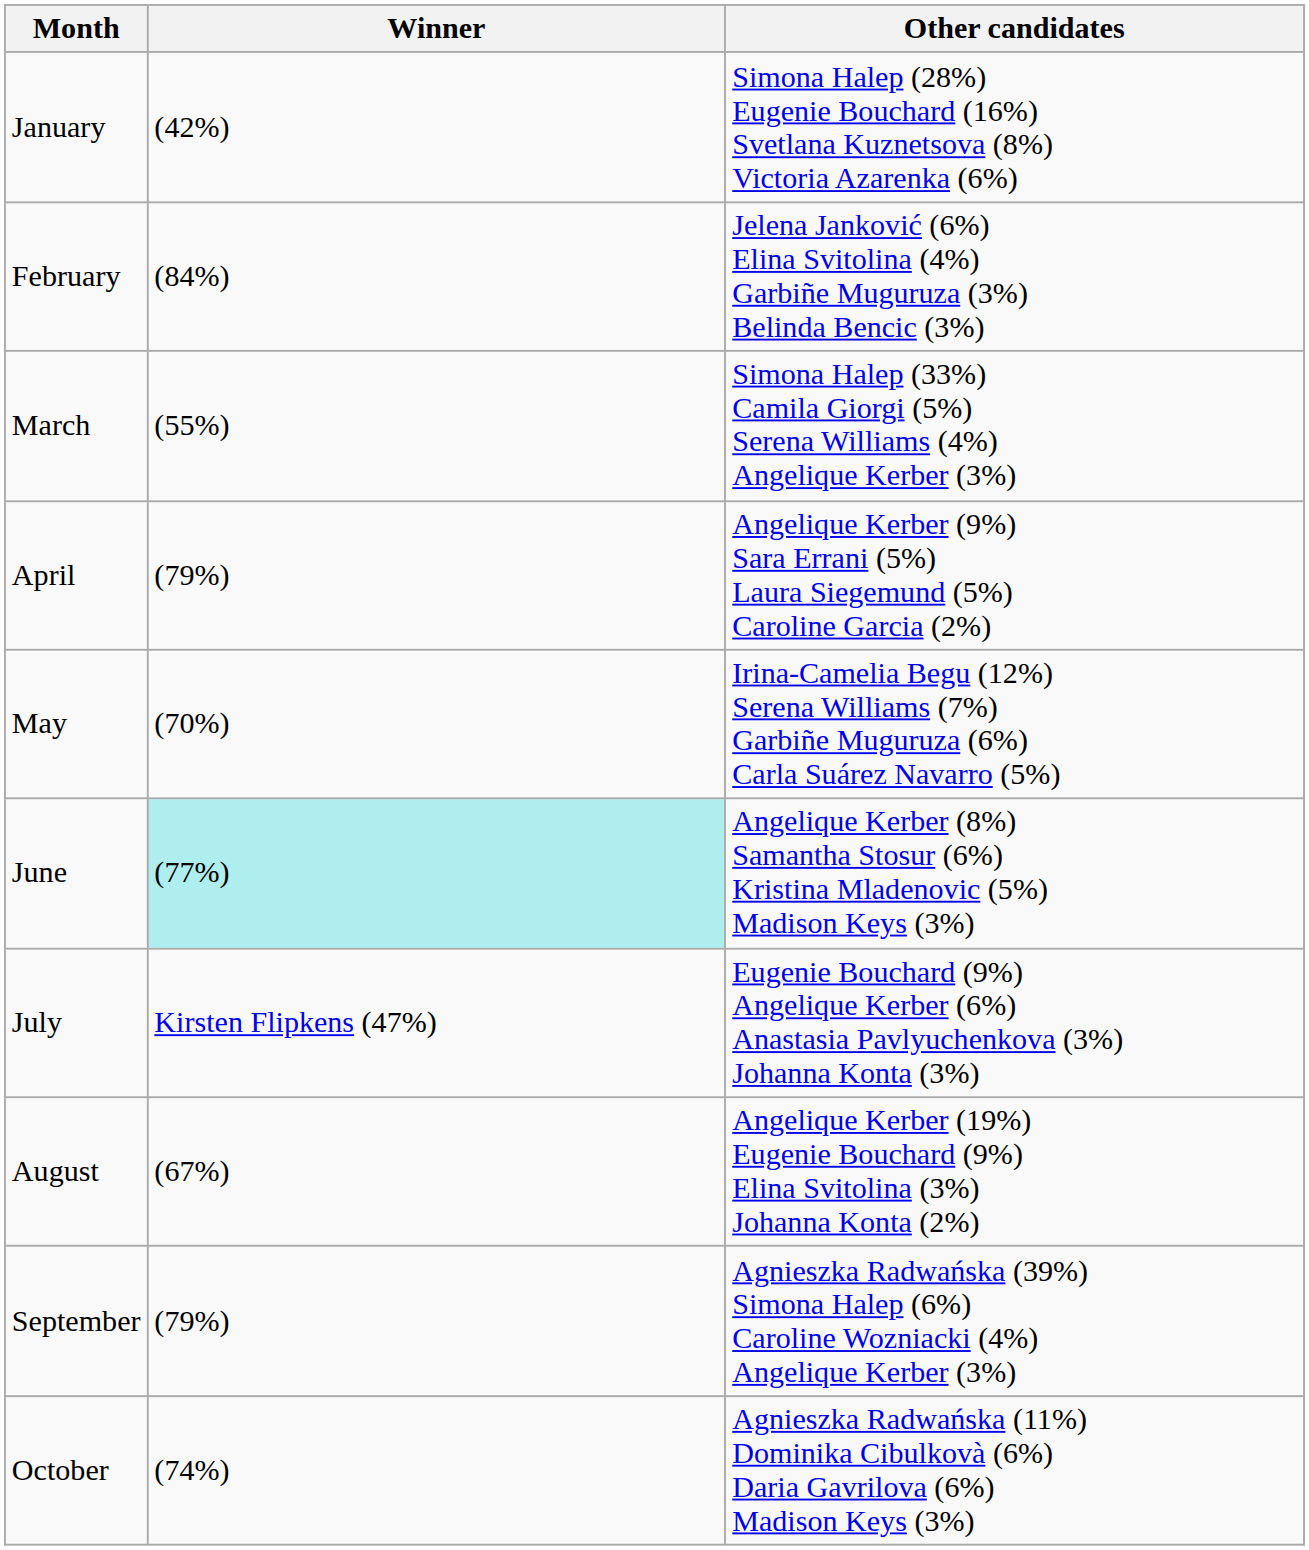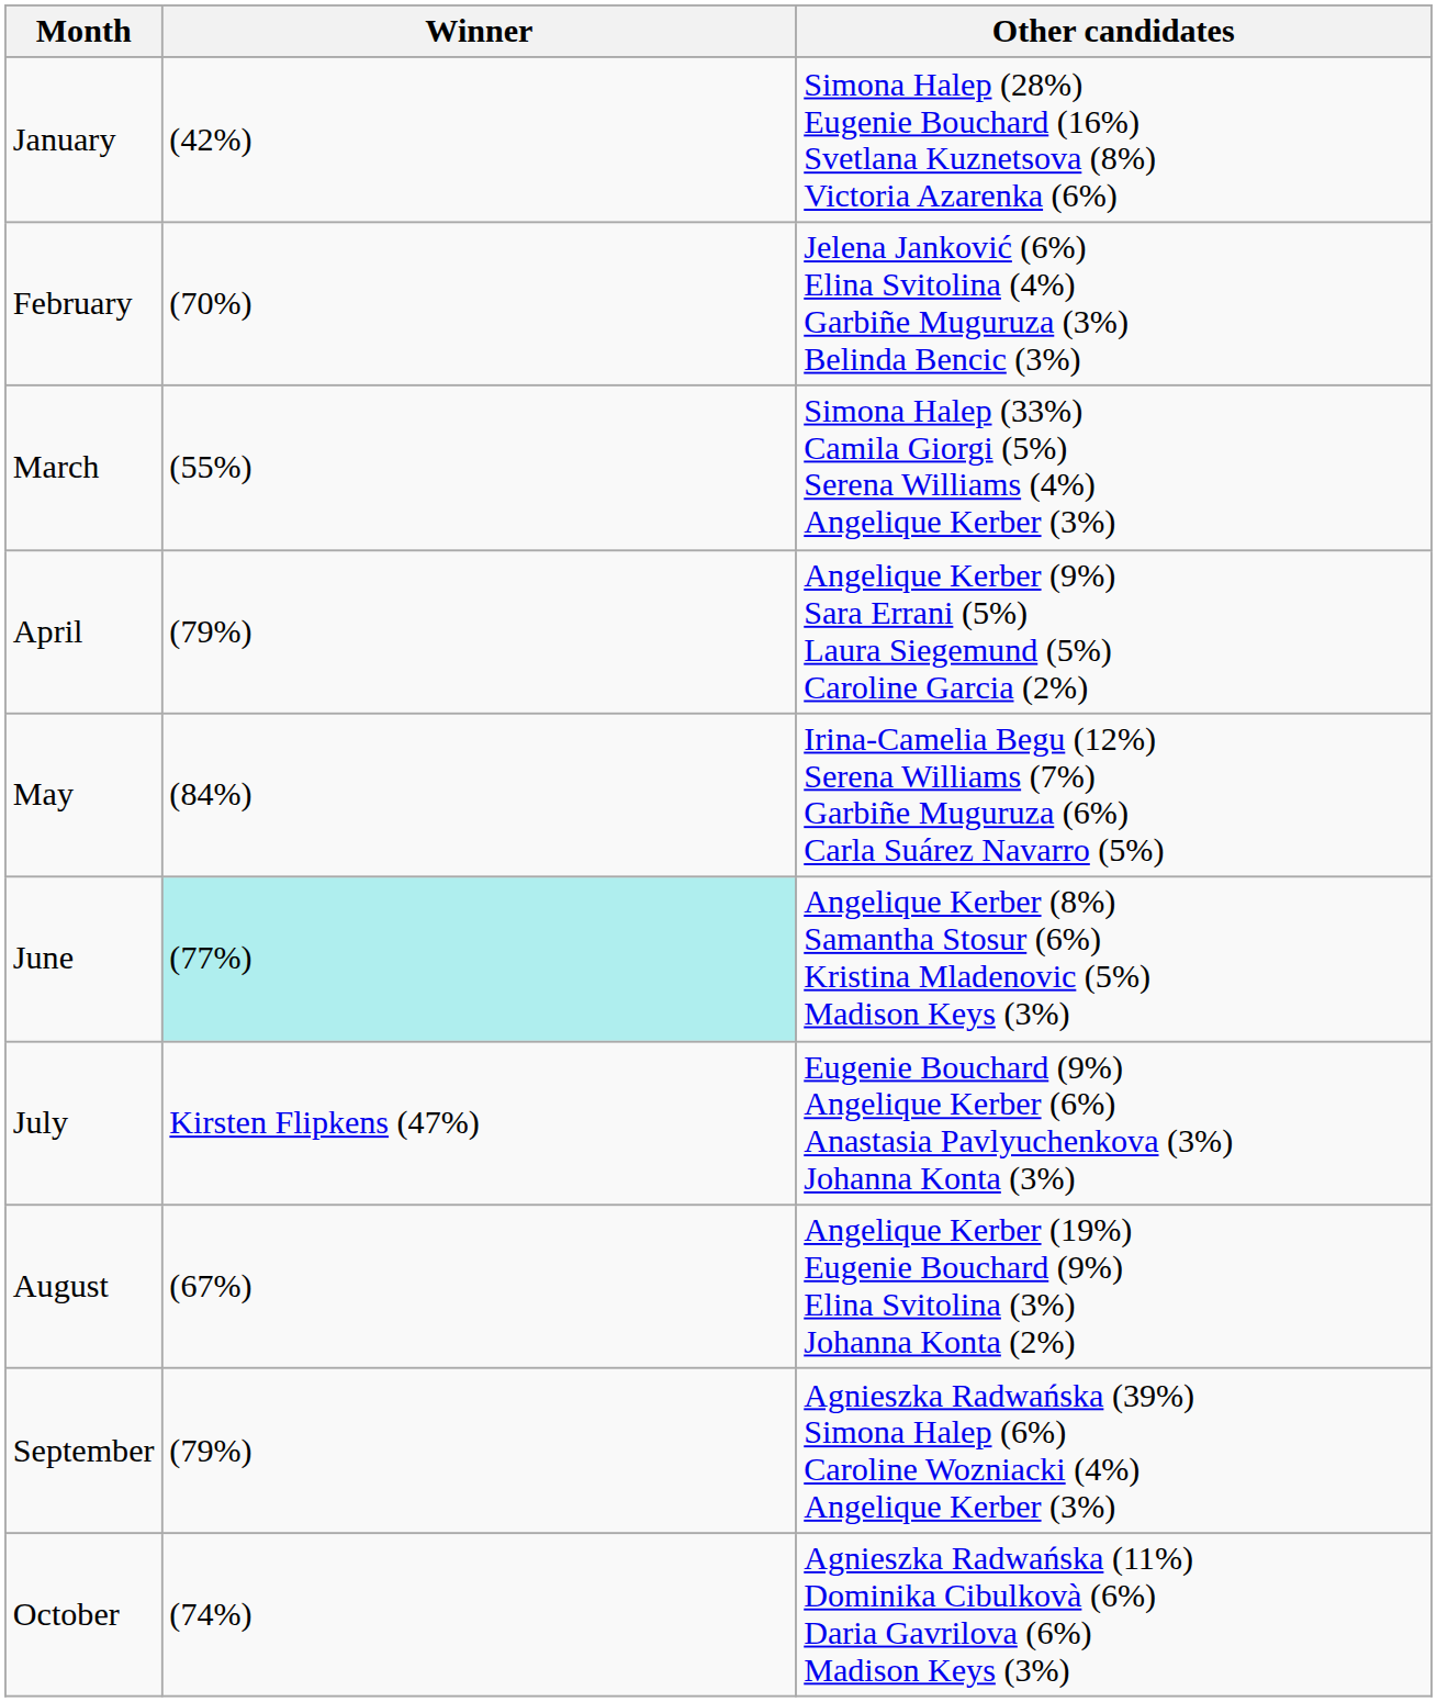February | Winner: (84%) -> (70%)
May | Winner: (70%) -> (84%)
